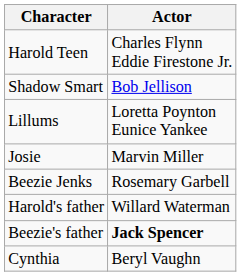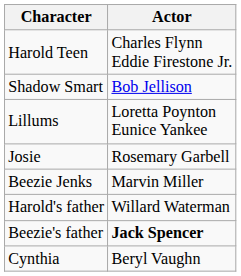Josie | Actor: Marvin Miller -> Rosemary Garbell
Beezie Jenks | Actor: Rosemary Garbell -> Marvin Miller
